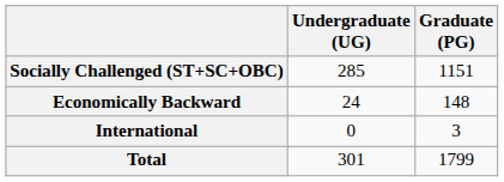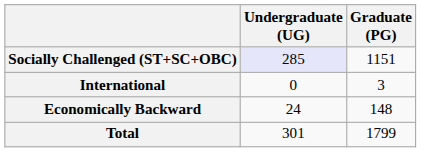Socially Challenged (ST+SC+OBC) | Undergraduate (UG): no background -> lavender background
rows swapped: Economically Backward <-> International
